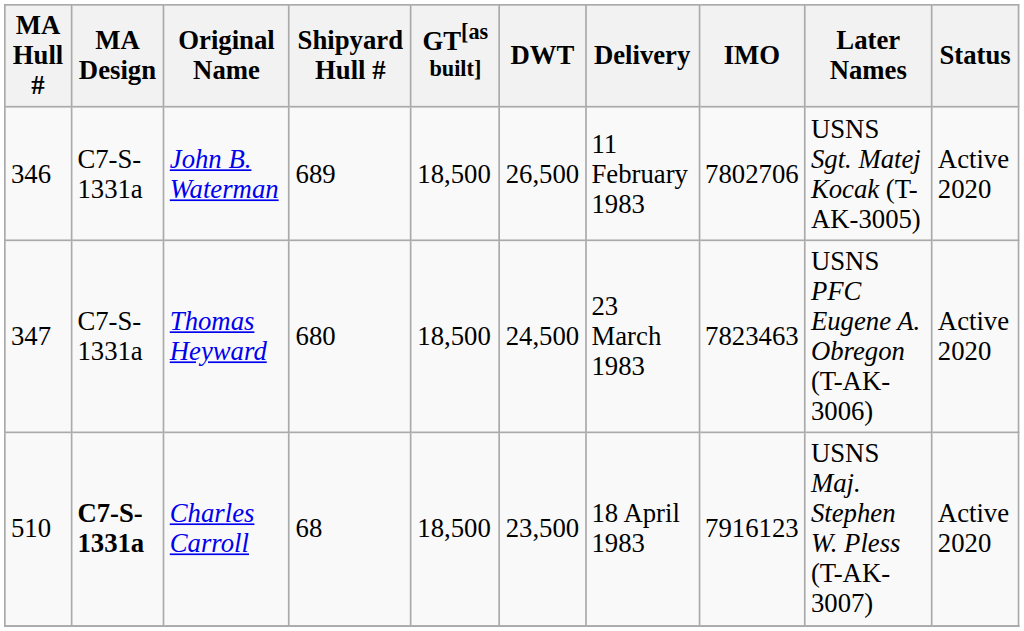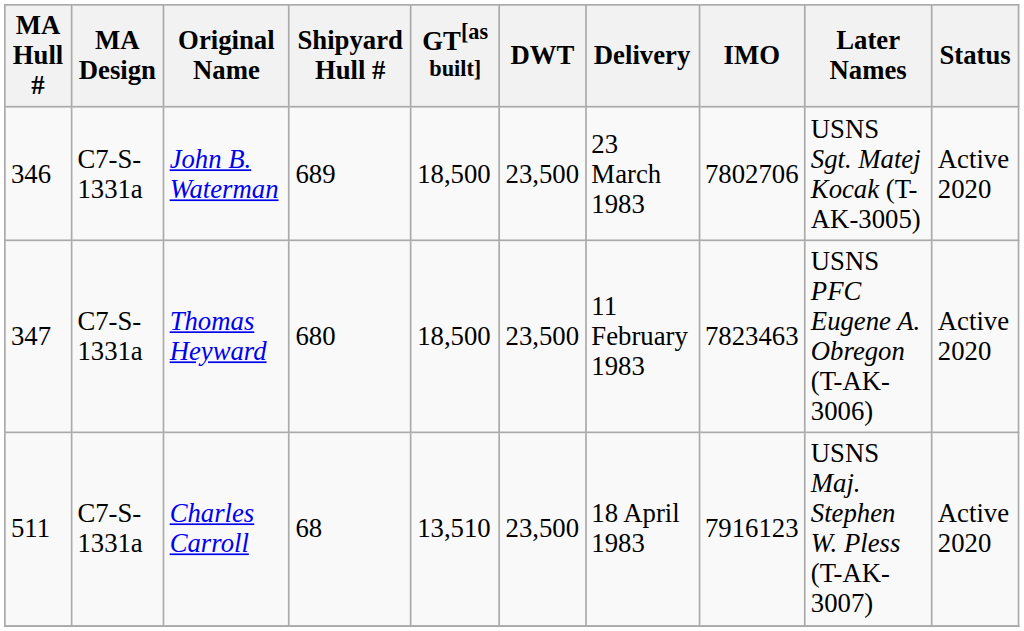John B. Waterman | DWT: 26,500 -> 23,500
John B. Waterman | Delivery: 11 February 1983 -> 23 March 1983
Thomas Heyward | DWT: 24,500 -> 23,500
Thomas Heyward | Delivery: 23 March 1983 -> 11 February 1983
Charles Carroll | MA Hull #: 510 -> 511
Charles Carroll | MA Design: bold -> normal
Charles Carroll | GT[as built]: 18,500 -> 13,510
